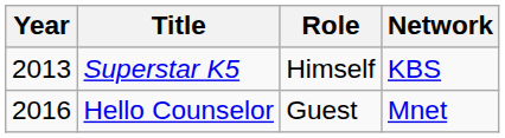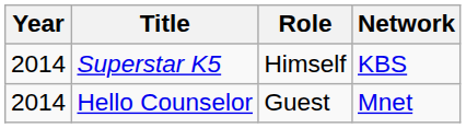Superstar K5 | Year: 2013 -> 2014
Hello Counselor | Year: 2016 -> 2014
